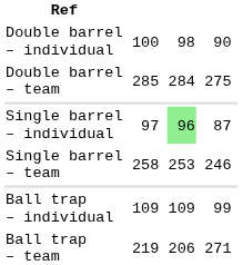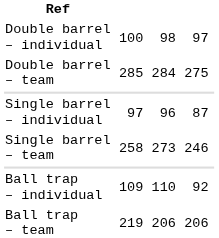Double barrel – individual | column 7: 90 -> 97
Single barrel – individual | column 5: lightgreen background -> no background
Single barrel – team | column 5: 253 -> 273
Ball trap – individual | column 5: 109 -> 110
Ball trap – individual | column 7: 99 -> 92
Ball trap – team | column 7: 271 -> 206
